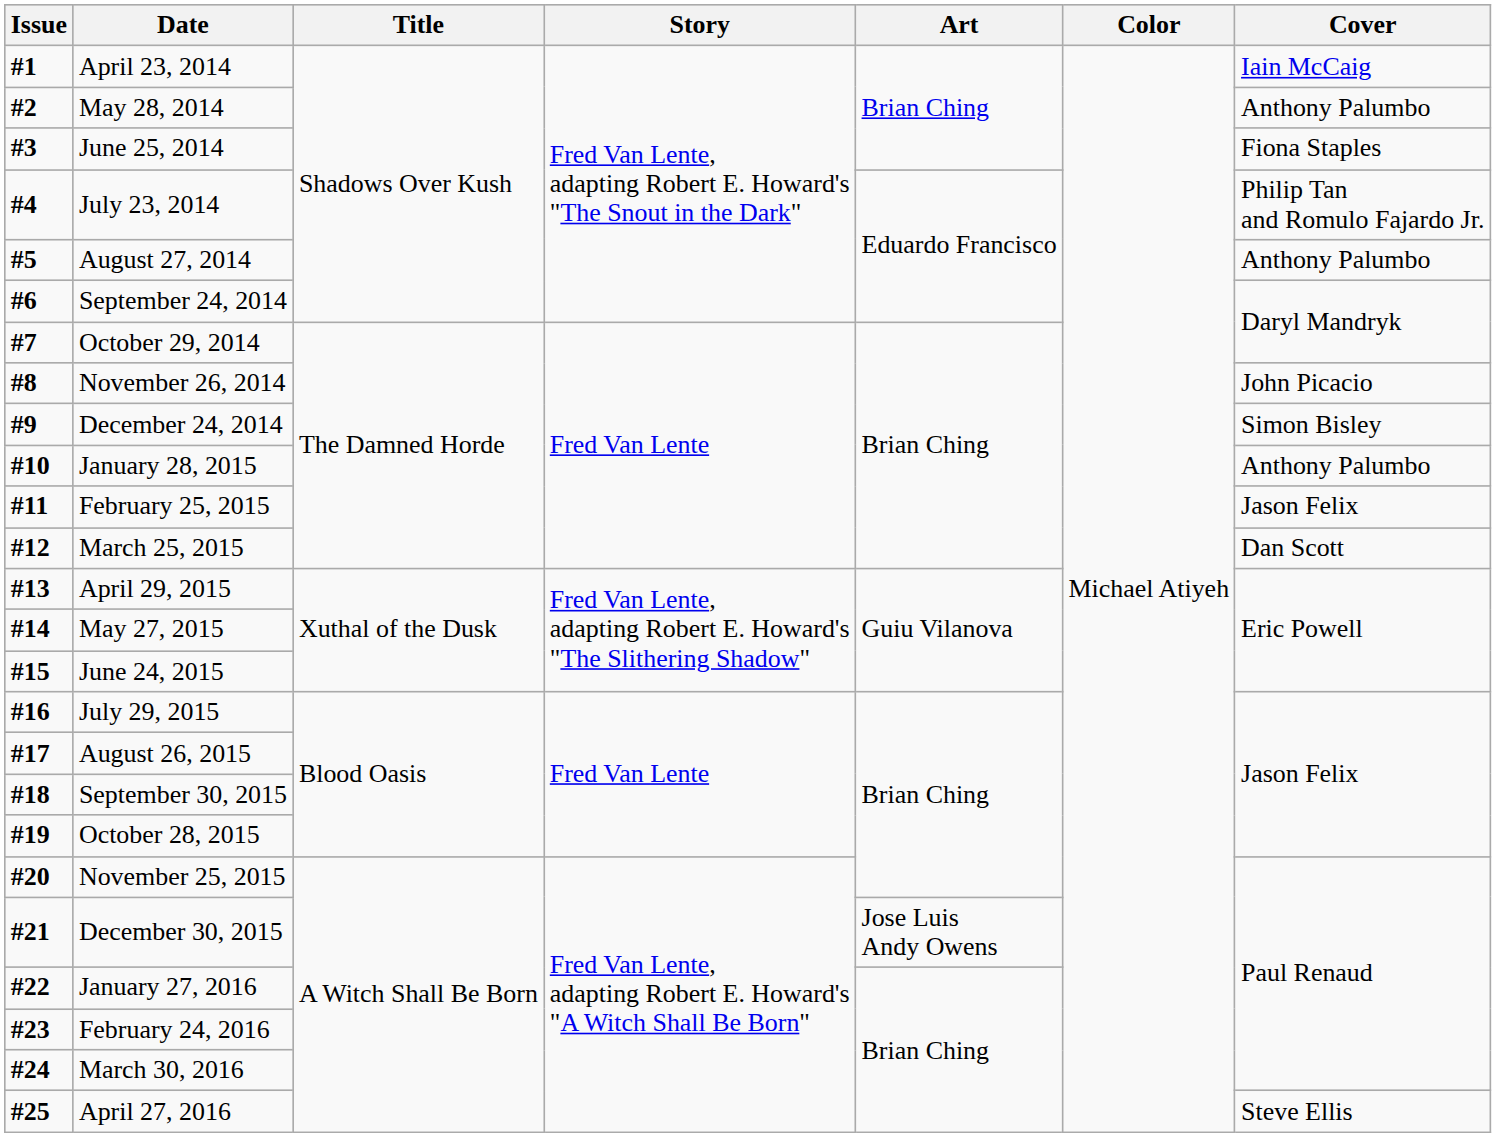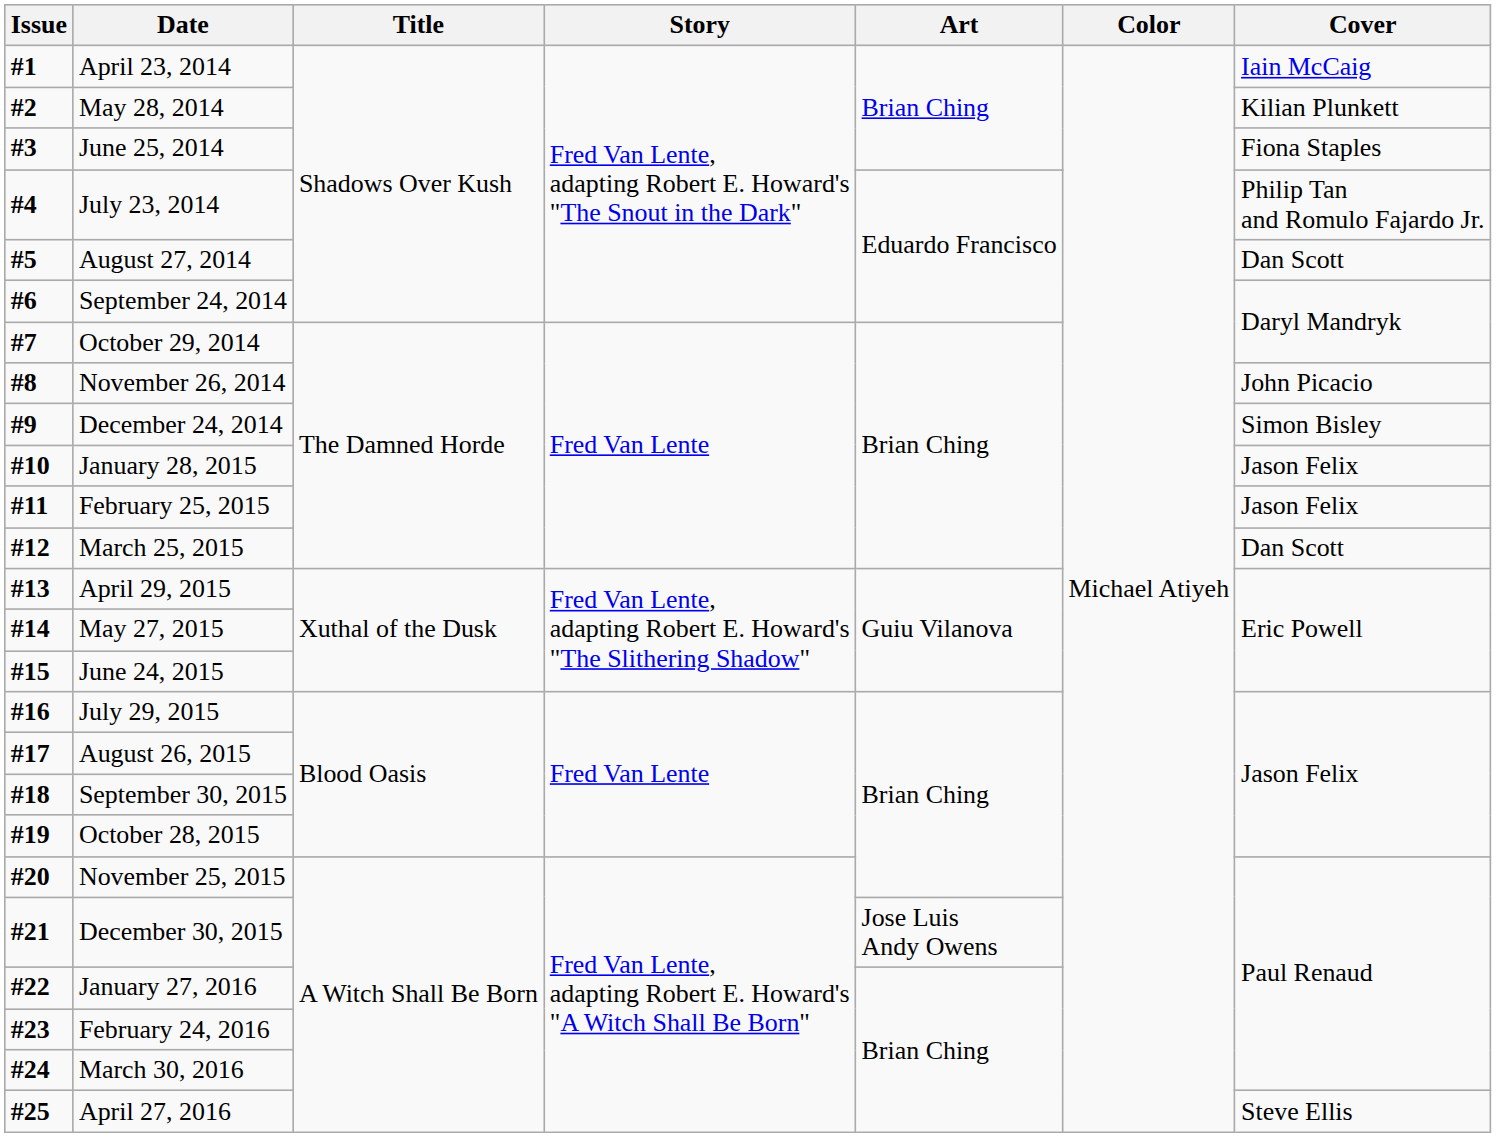May 28, 2014 | Cover: Anthony Palumbo -> Kilian Plunkett
August 27, 2014 | Cover: Anthony Palumbo -> Dan Scott
January 28, 2015 | Cover: Anthony Palumbo -> Jason Felix
